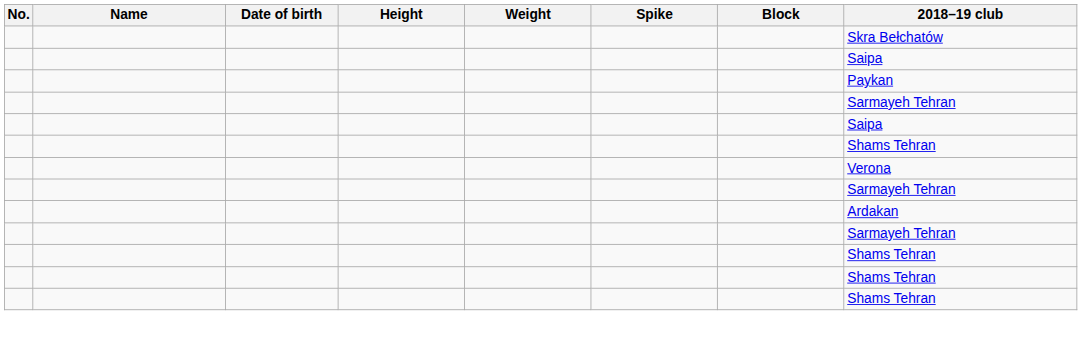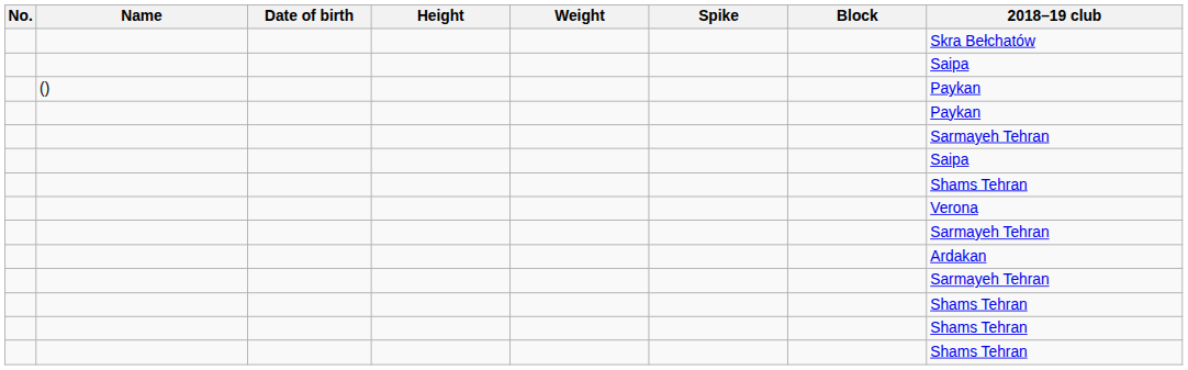+ row: () | Paykan
